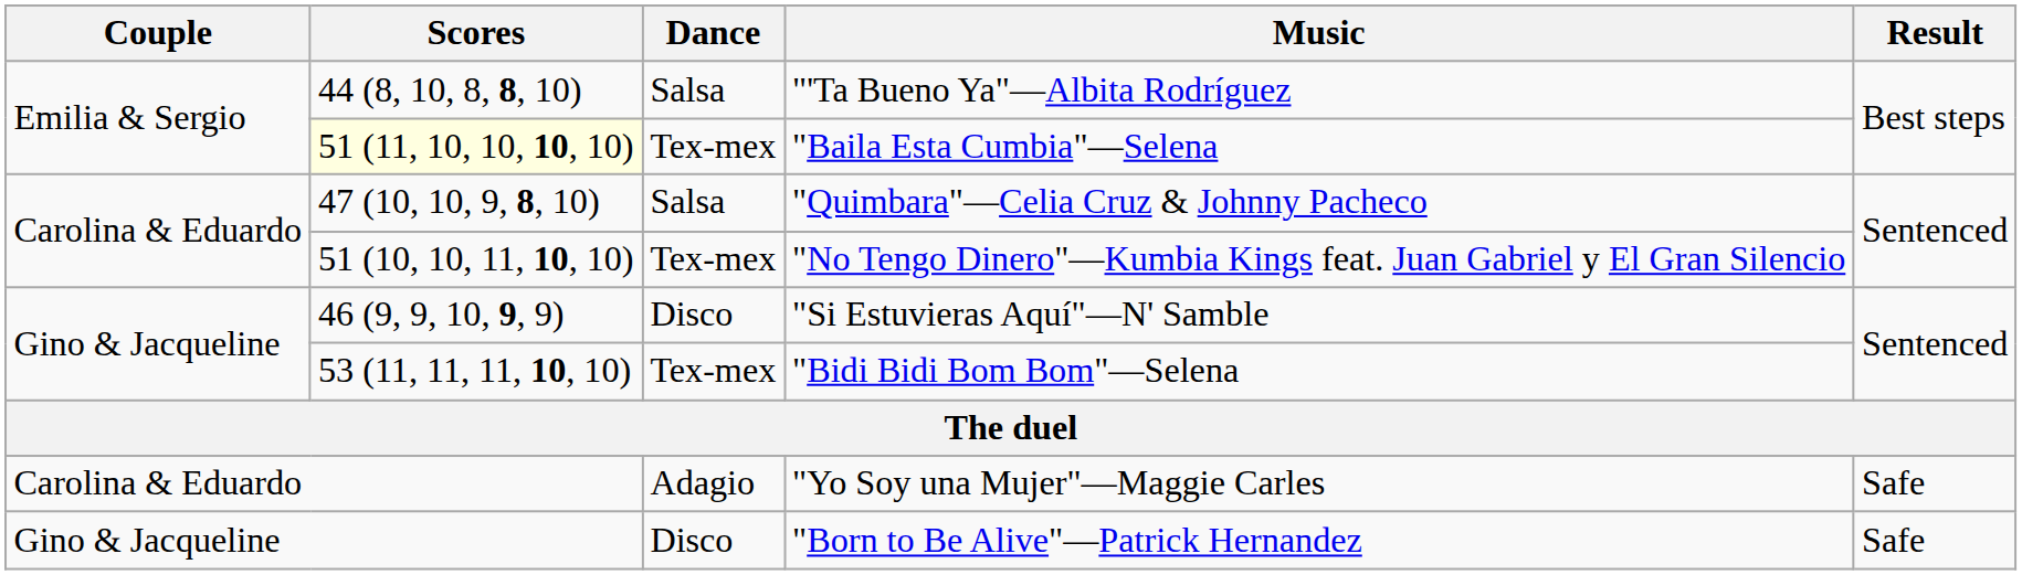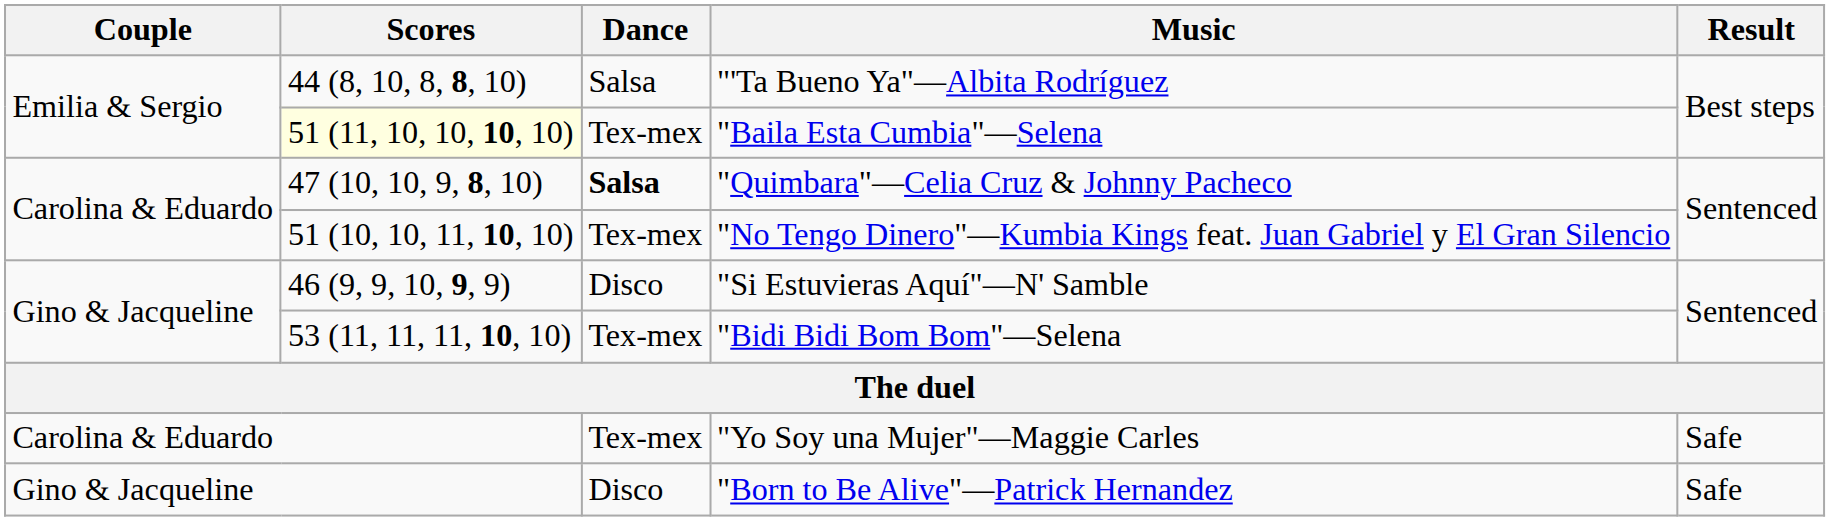"Quimbara"—Celia Cruz & Johnny Pacheco | Dance: normal -> bold
"Yo Soy una Mujer"—Maggie Carles | Dance: Adagio -> Tex-mex
